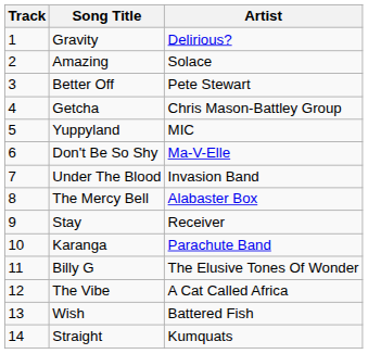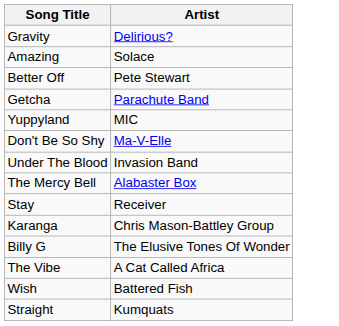- column: Track | 1 | 2 | 3 | 4 | 5 | 6 | 7 | 8 | 9 | 10 | 11 | 12 | 13 | 14
Getcha | Artist: Chris Mason-Battley Group -> Parachute Band
Karanga | Artist: Parachute Band -> Chris Mason-Battley Group
